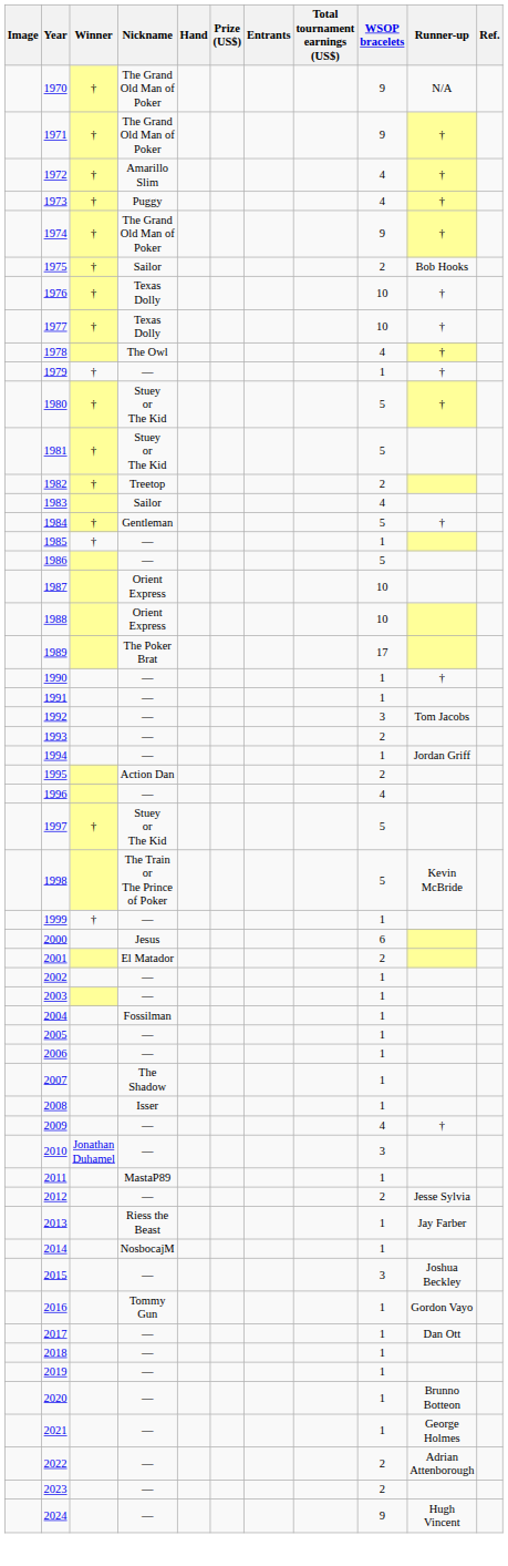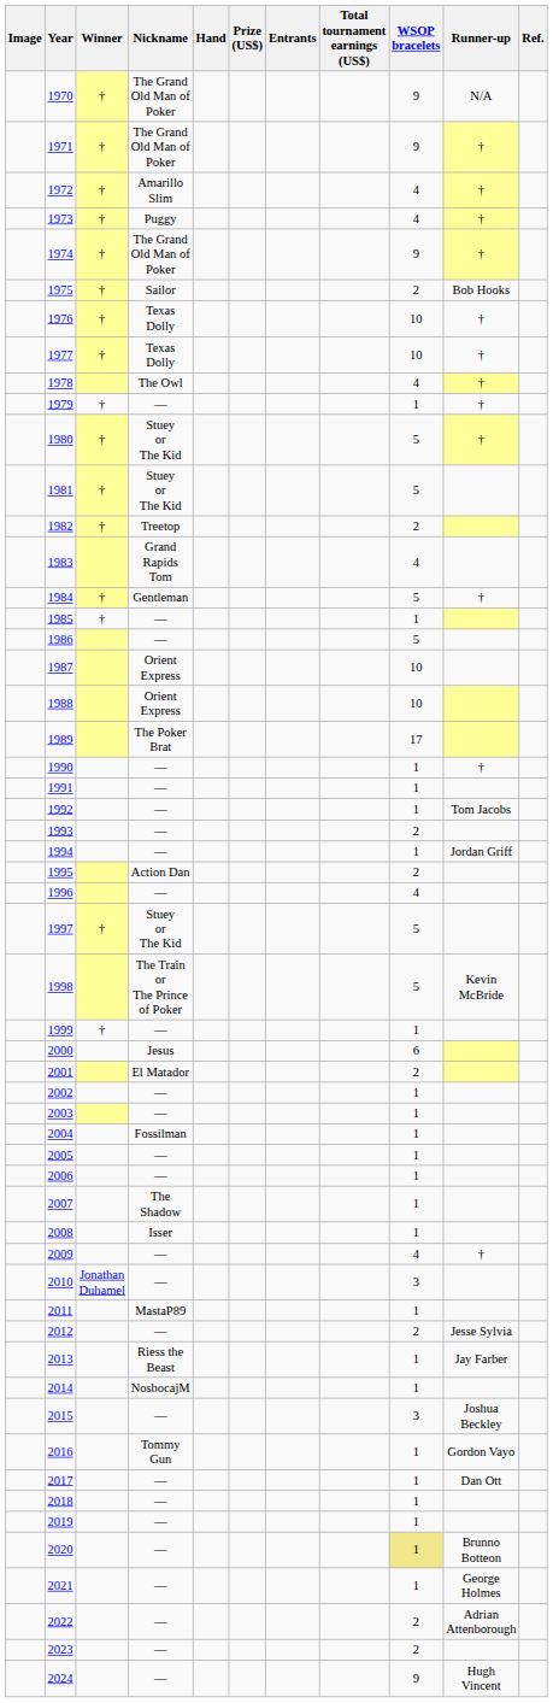1983 | Nickname: Sailor -> Grand Rapids Tom
1992 | WSOP bracelets: 3 -> 1
2020 | WSOP bracelets: no background -> khaki background
